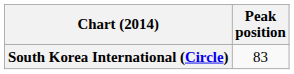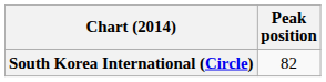South Korea International (Circle) | Peak position: 83 -> 82
